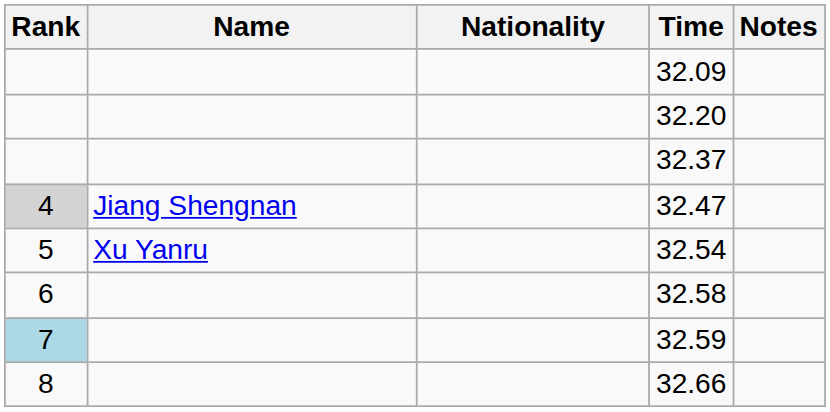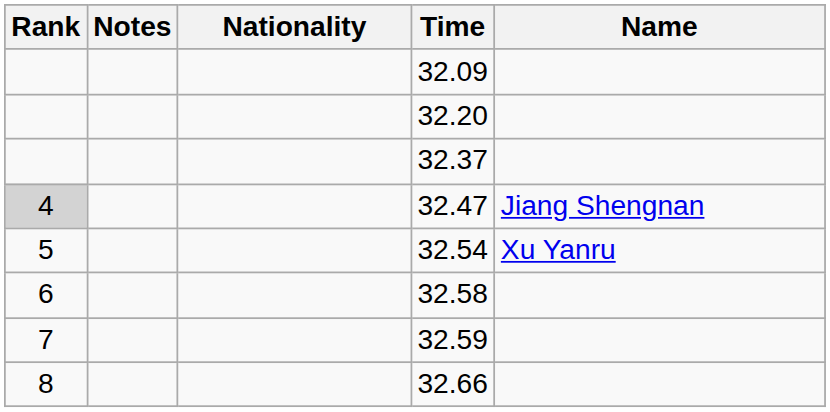columns swapped: Name <-> Notes
32.59 | Rank: lightblue background -> no background
